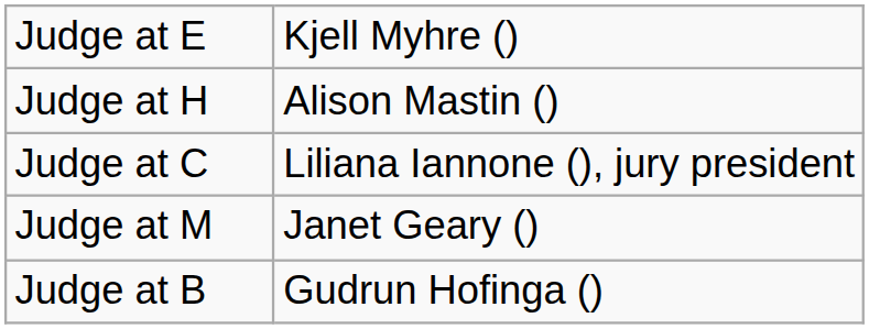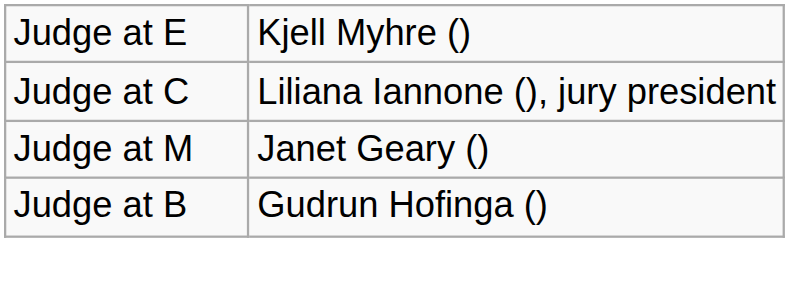- row: Judge at H | Alison Mastin ()
